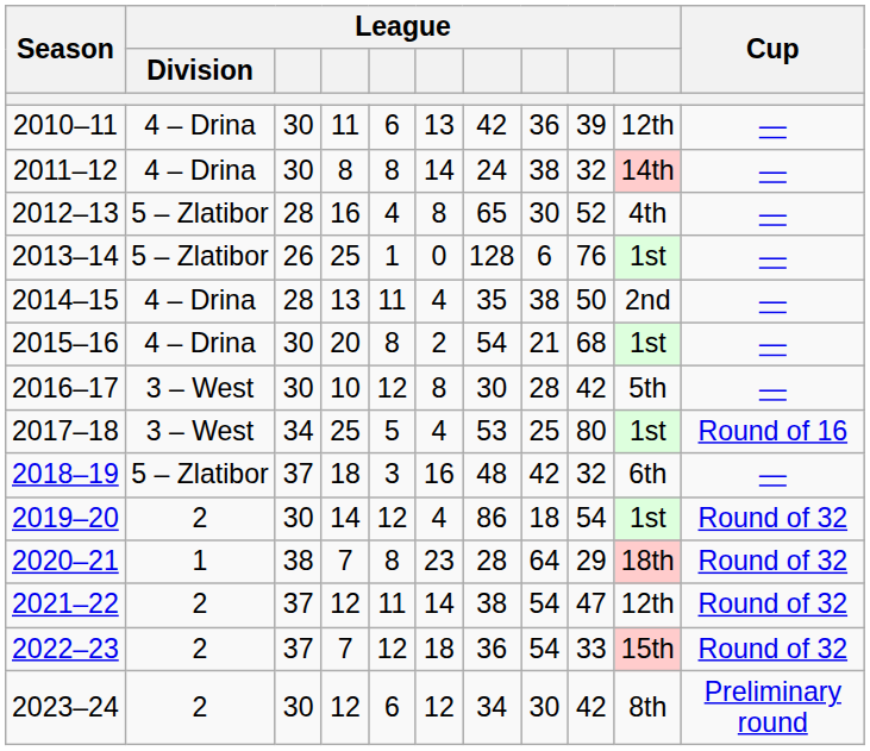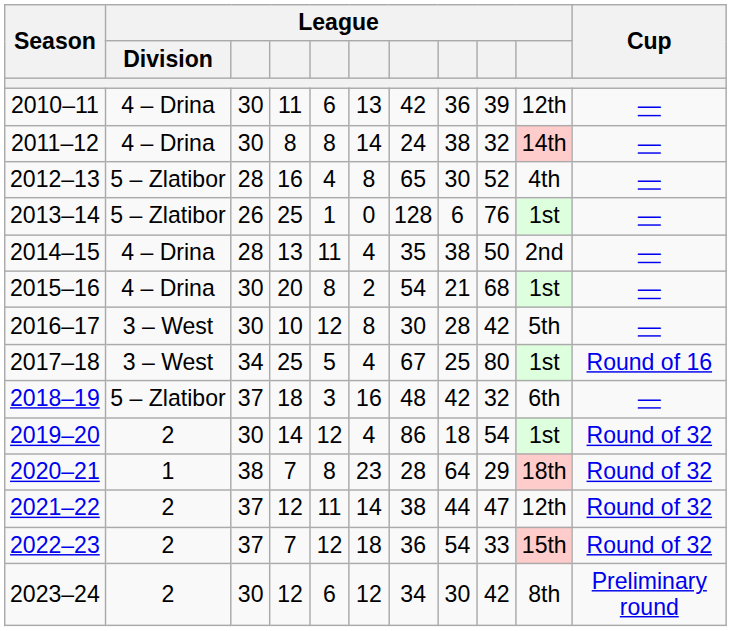2017–18 | column 7: 53 -> 67
2021–22 | column 8: 54 -> 44
